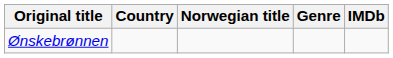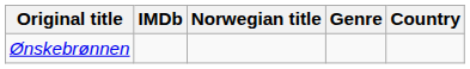columns swapped: Country <-> IMDb
